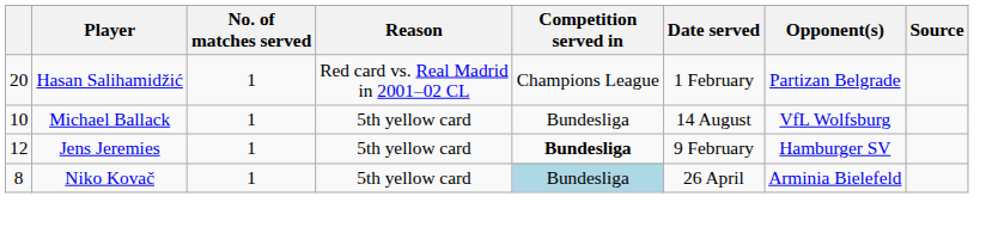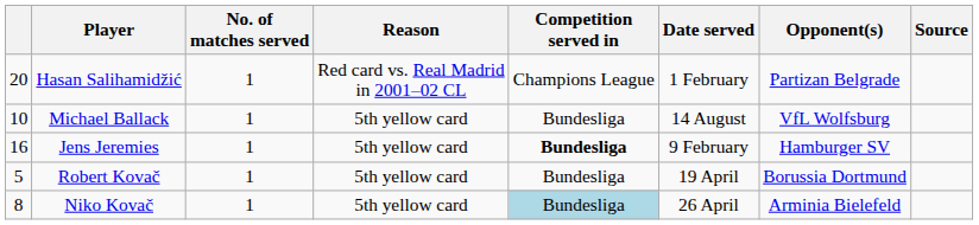Jens Jeremies | column 1: 12 -> 16
+ row: 5 | Robert Kovač | 1 | 5th yellow card | Bundesliga | 19 April | Borussia Dortmund
